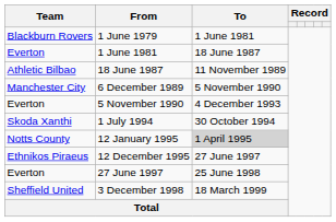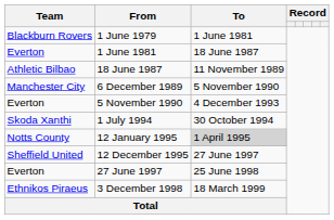12 December 1995 | Team: Ethnikos Piraeus -> Sheffield United
3 December 1998 | Team: Sheffield United -> Ethnikos Piraeus
